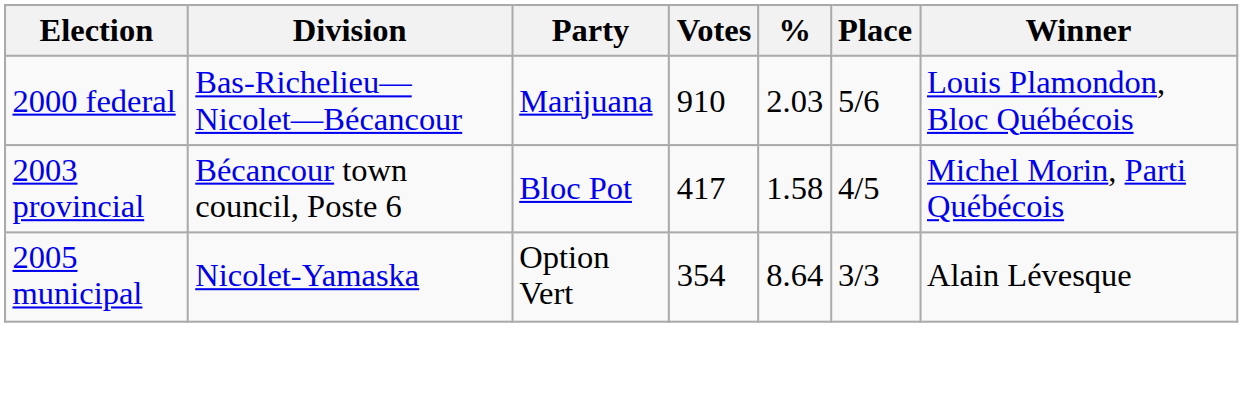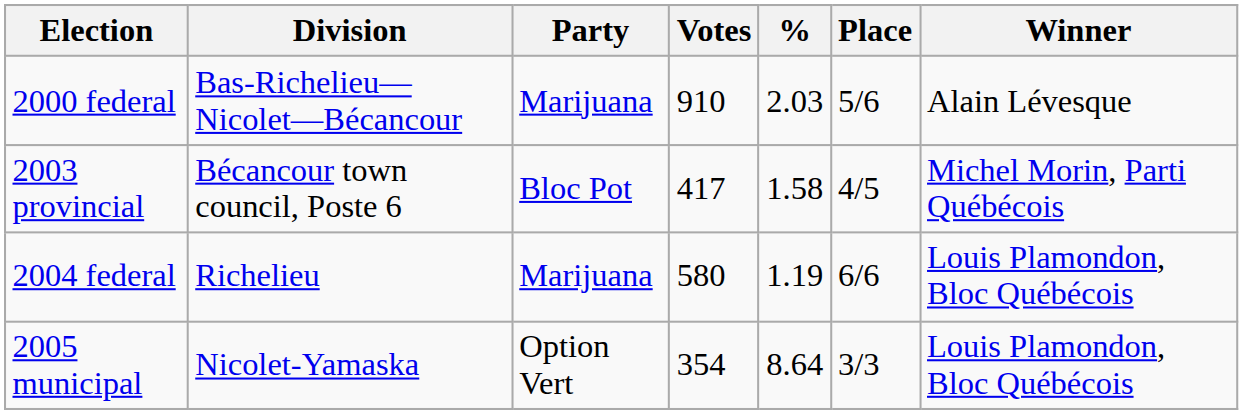2000 federal | Winner: Louis Plamondon, Bloc Québécois -> Alain Lévesque
+ row: 2004 federal | Richelieu | Marijuana | 580 | 1.19 | 6/6 | Louis Plamondon, Bloc Québécois
2005 municipal | Winner: Alain Lévesque -> Louis Plamondon, Bloc Québécois
